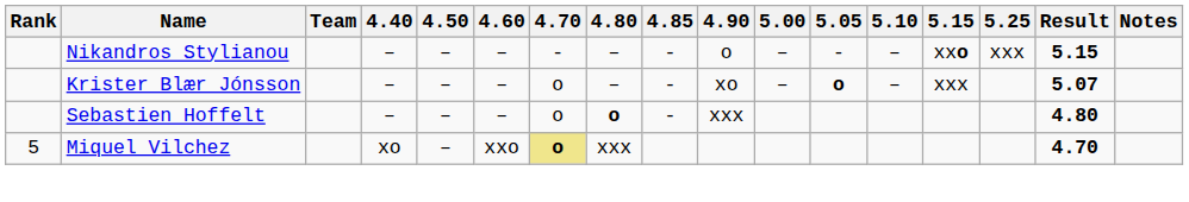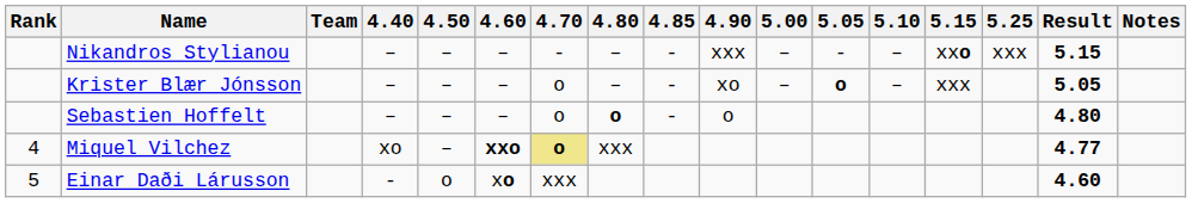Nikandros Stylianou | 4.90: o -> xxx
Krister Blær Jónsson | Result: 5.07 -> 5.05
Sebastien Hoffelt | 4.90: xxx -> o
Miquel Vilchez | Rank: 5 -> 4
Miquel Vilchez | 4.60: normal -> bold
Miquel Vilchez | Result: 4.70 -> 4.77
+ row: 5 | Einar Daði Lárusson | - | o | xo | xxx | 4.60
